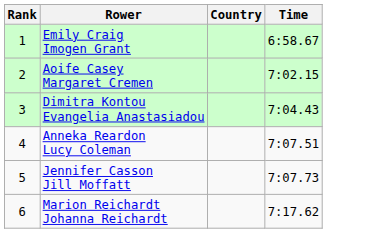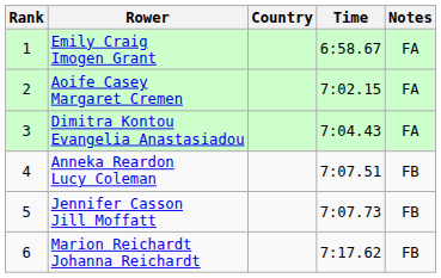+ column: Notes | FA | FA | FA | FB | FB | FB
